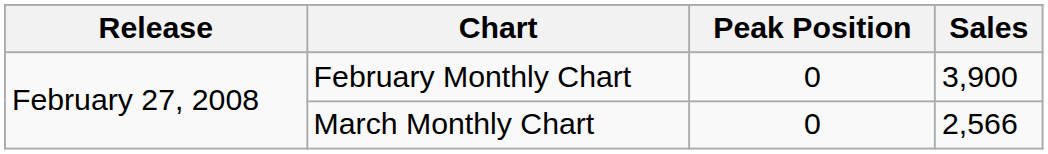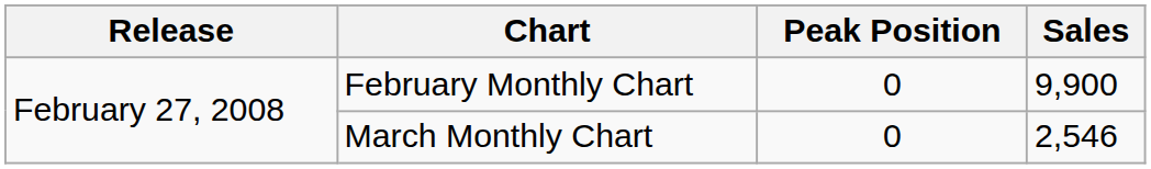February Monthly Chart | Sales: 3,900 -> 9,900
March Monthly Chart | Sales: 2,566 -> 2,546
